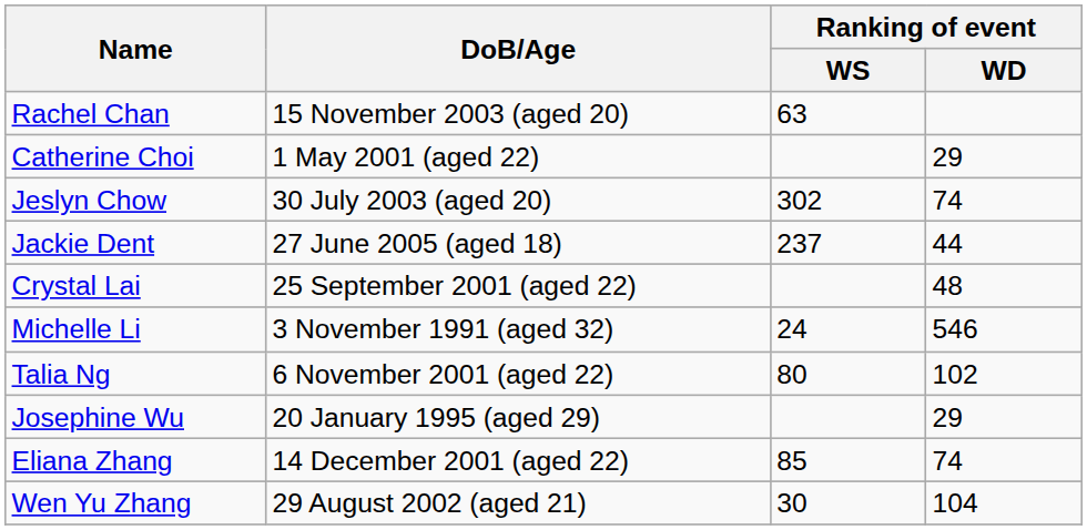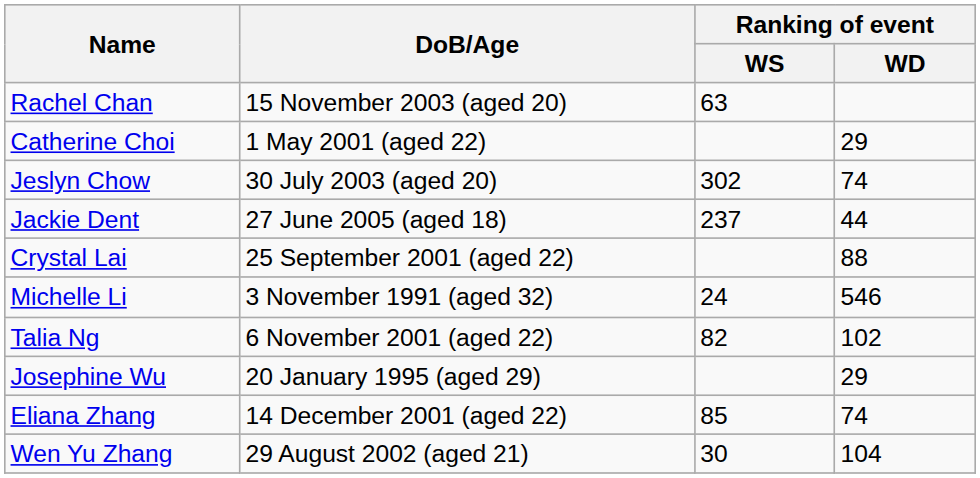Crystal Lai | Ranking of event / WD: 48 -> 88
Talia Ng | Ranking of event / WS: 80 -> 82
